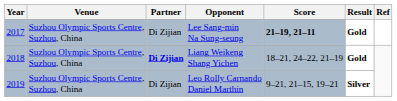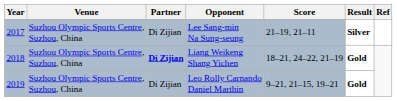Lee Sang-min Na Sung-seung | Score: bold -> normal
Lee Sang-min Na Sung-seung | Result: Gold -> Silver
Leo Rolly Carnando Daniel Marthin | Result: Silver -> Gold
